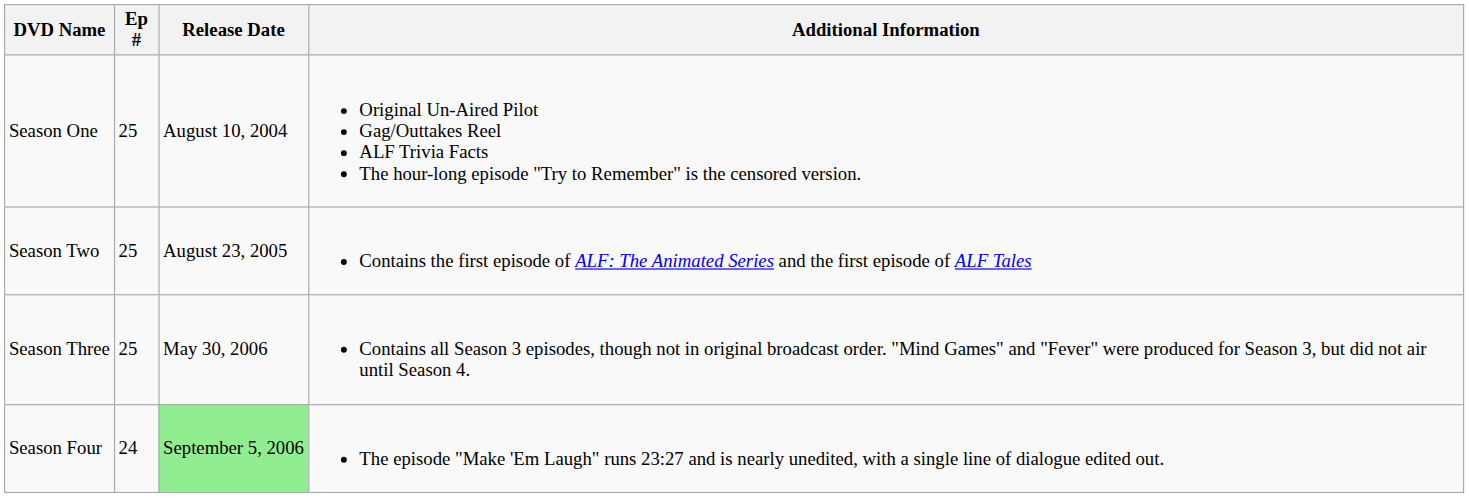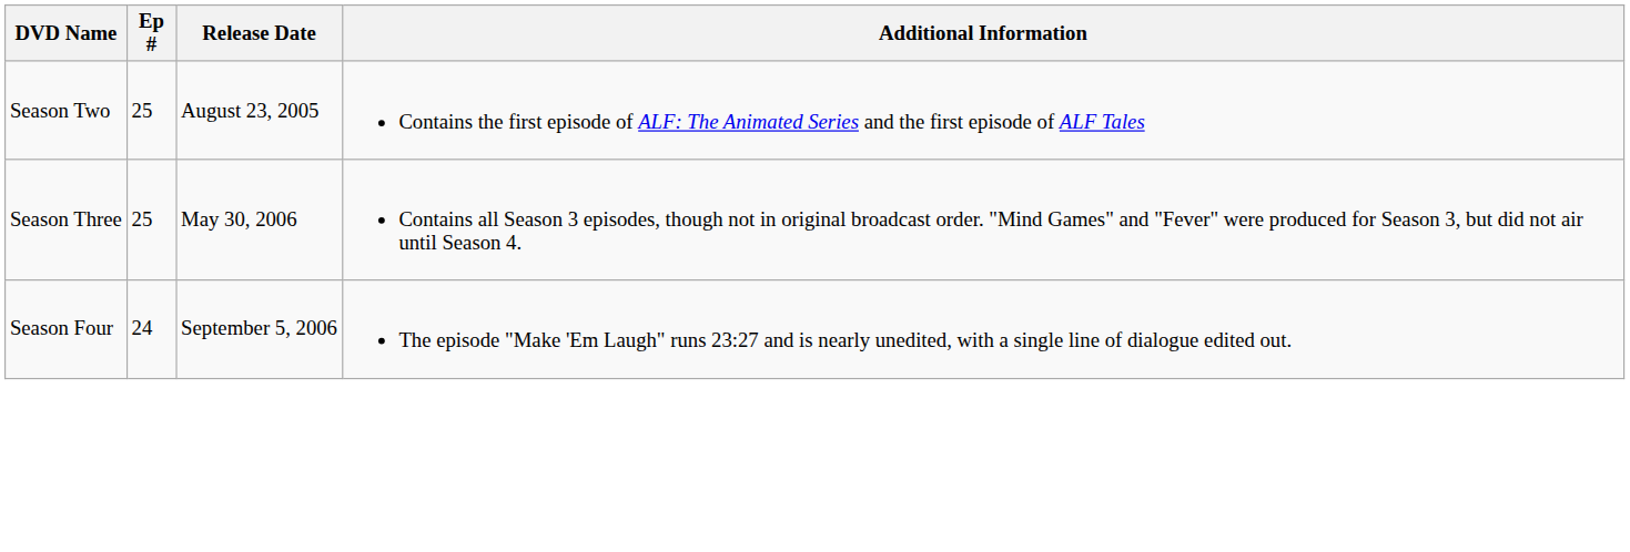- row: Season One | 25 | August 10, 2004 | Original Un-Aired Pilot Gag/Outtakes Reel ALF Trivia Facts The hour-long episode "Try to Remember" is the censored version.
Season Four | Release Date: lightgreen background -> no background
